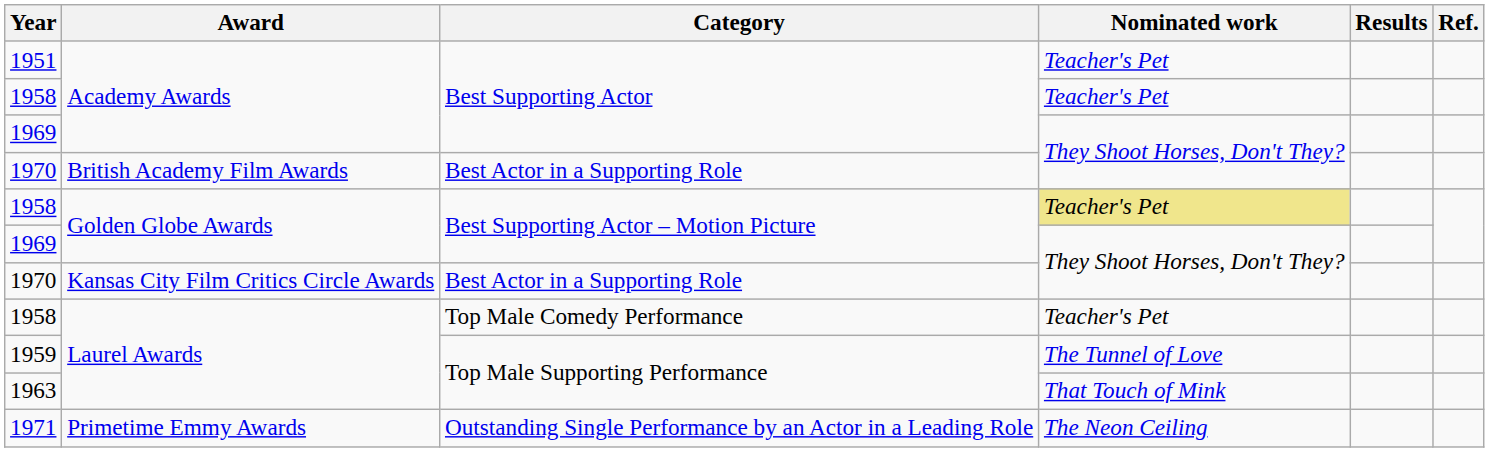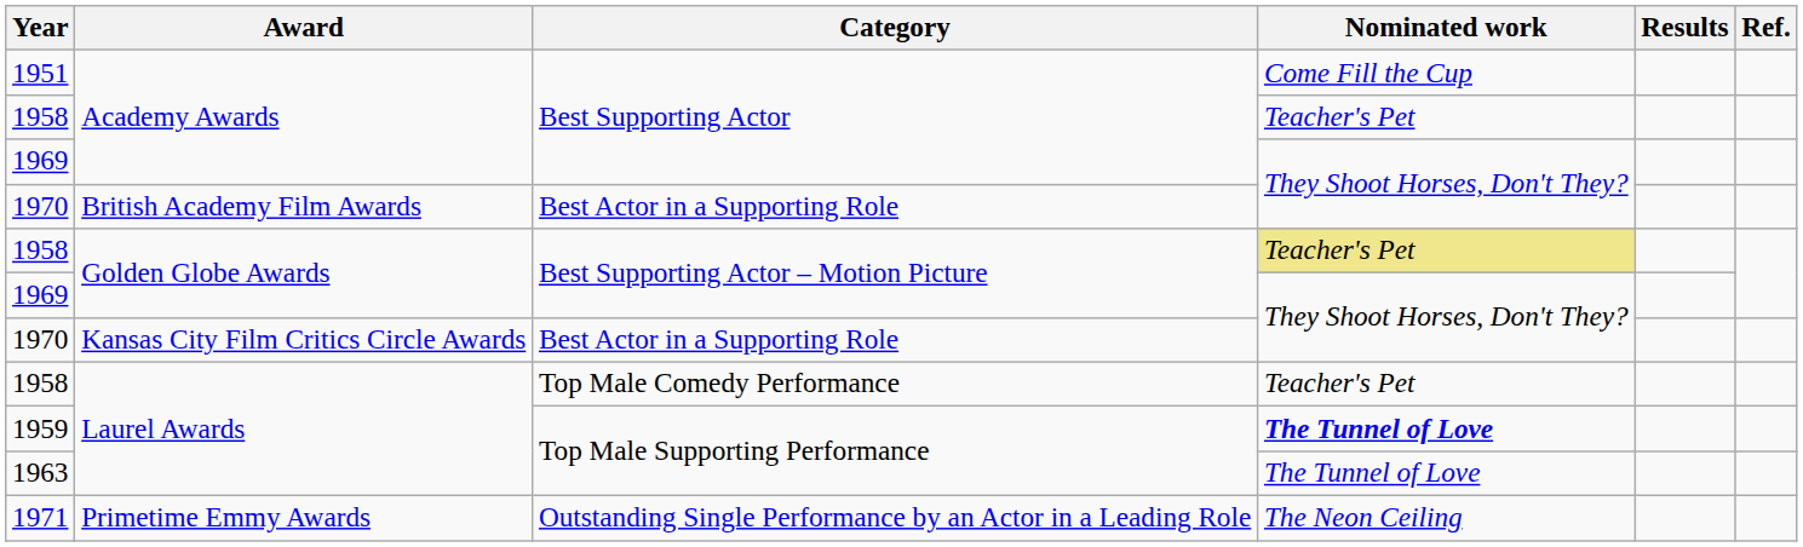1951 | Nominated work: Teacher's Pet -> Come Fill the Cup
1959 | Nominated work: normal -> bold
1963 | Nominated work: That Touch of Mink -> The Tunnel of Love
